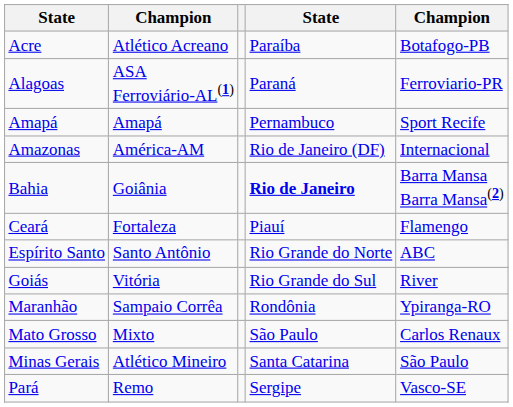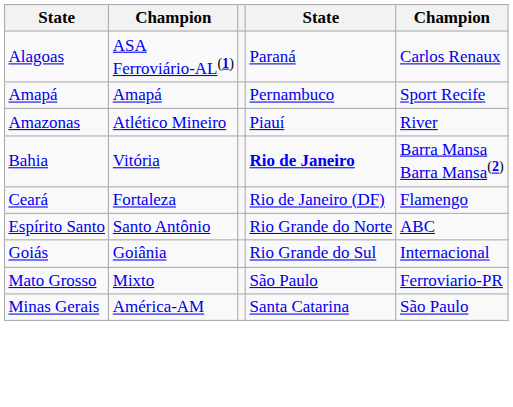- row: Acre | Atlético Acreano | Paraíba | Botafogo-PB
Alagoas | column 5: Ferroviario-PR -> Carlos Renaux
Amazonas | column 2: América-AM -> Atlético Mineiro
Amazonas | column 4: Rio de Janeiro (DF) -> Piauí
Amazonas | column 5: Internacional -> River
Bahia | column 2: Goiânia -> Vitória
Ceará | column 4: Piauí -> Rio de Janeiro (DF)
Goiás | column 2: Vitória -> Goiânia
Goiás | column 5: River -> Internacional
- row: Maranhão | Sampaio Corrêa | Rondônia | Ypiranga-RO
Mato Grosso | column 5: Carlos Renaux -> Ferroviario-PR
Minas Gerais | column 2: Atlético Mineiro -> América-AM
- row: Pará | Remo | Sergipe | Vasco-SE
